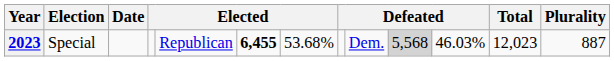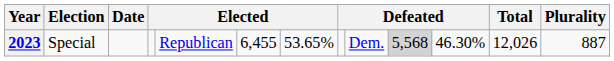2023 | column 6: bold -> normal
2023 | column 7: 53.68% -> 53.65%
2023 | column 11: 46.03% -> 46.30%
2023 | Total: 12,023 -> 12,026
